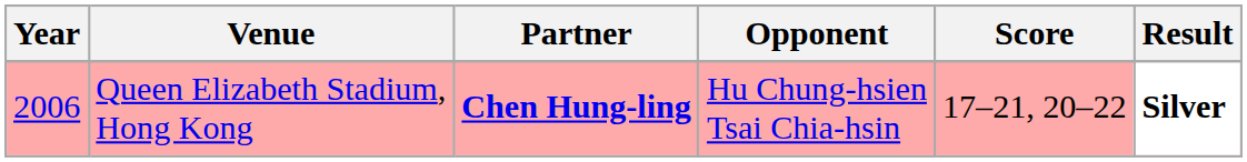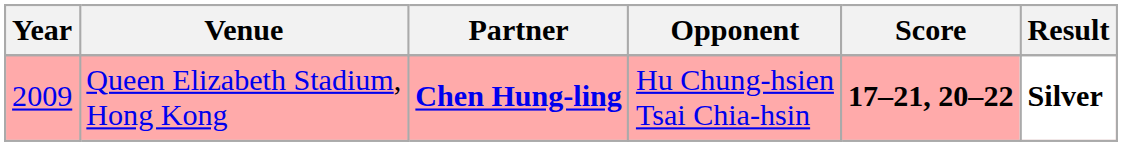Queen Elizabeth Stadium, Hong Kong | Year: 2006 -> 2009
Queen Elizabeth Stadium, Hong Kong | Score: normal -> bold
